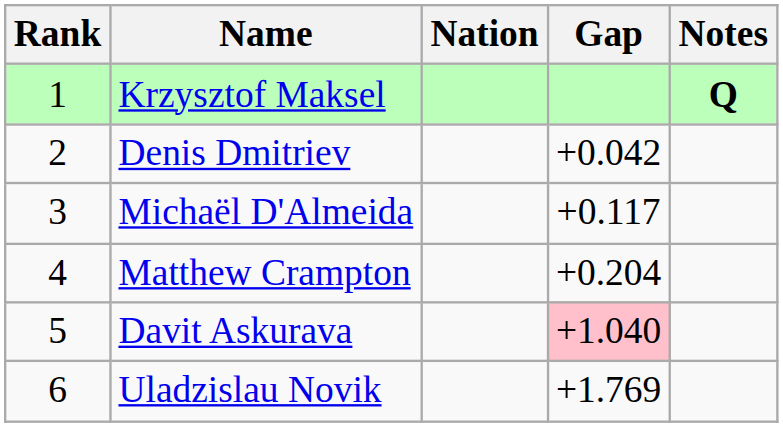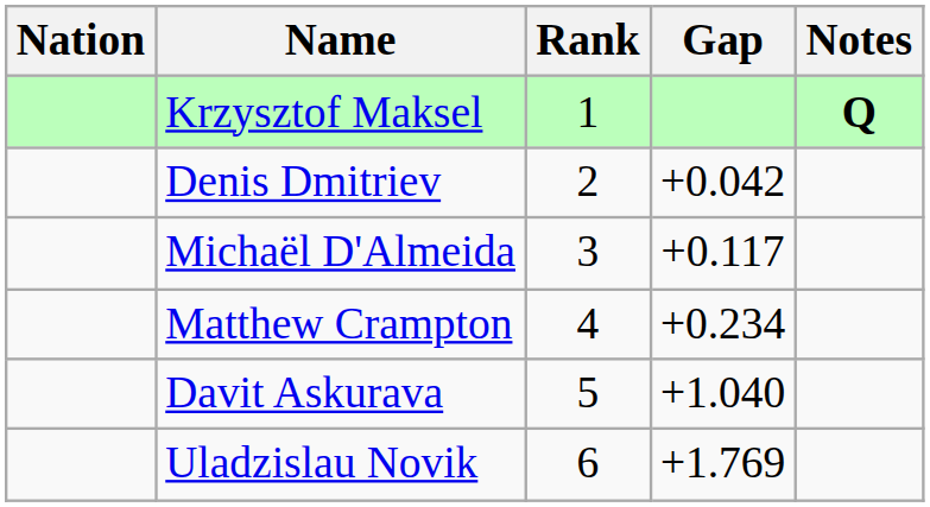columns swapped: Rank <-> Nation
Matthew Crampton | Gap: +0.204 -> +0.234
Davit Askurava | Gap: pink background -> no background
